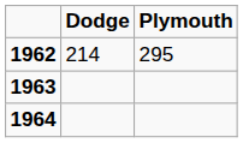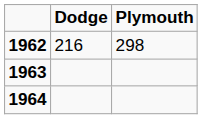1962 | Dodge: 214 -> 216
1962 | Plymouth: 295 -> 298
